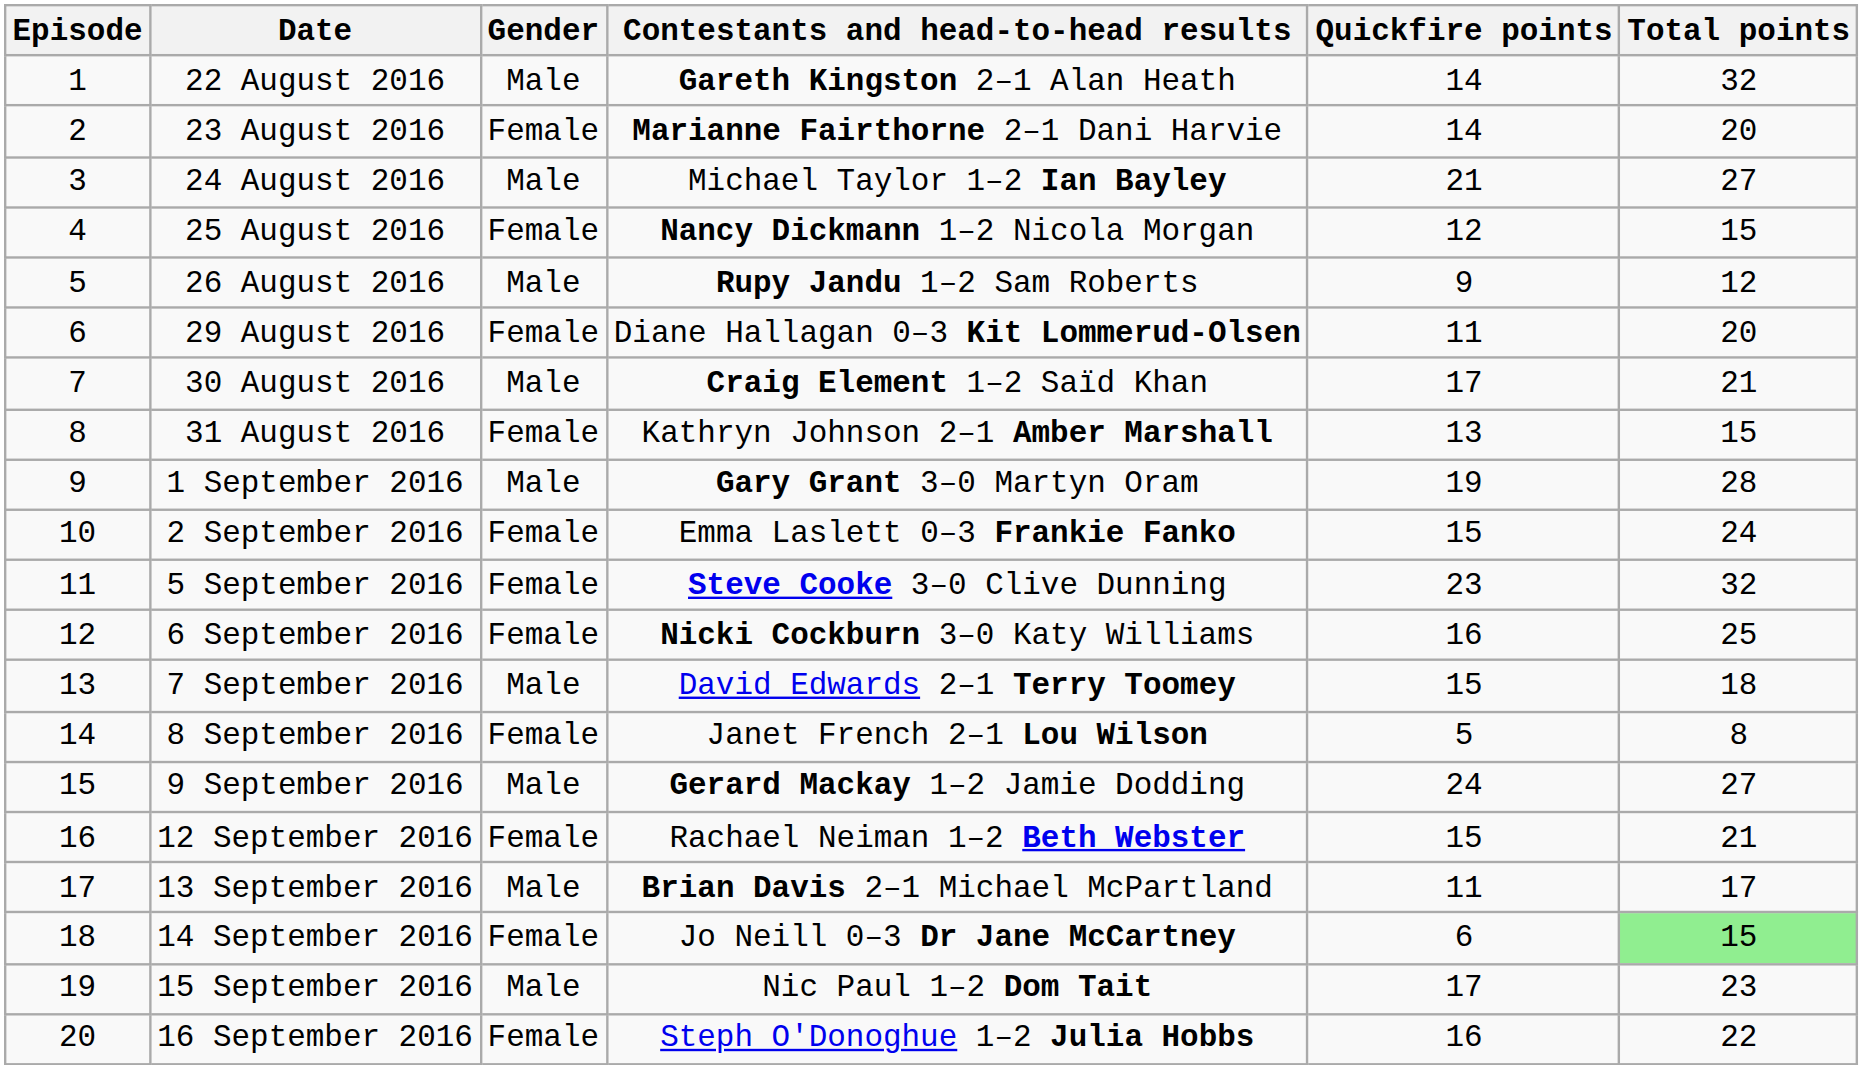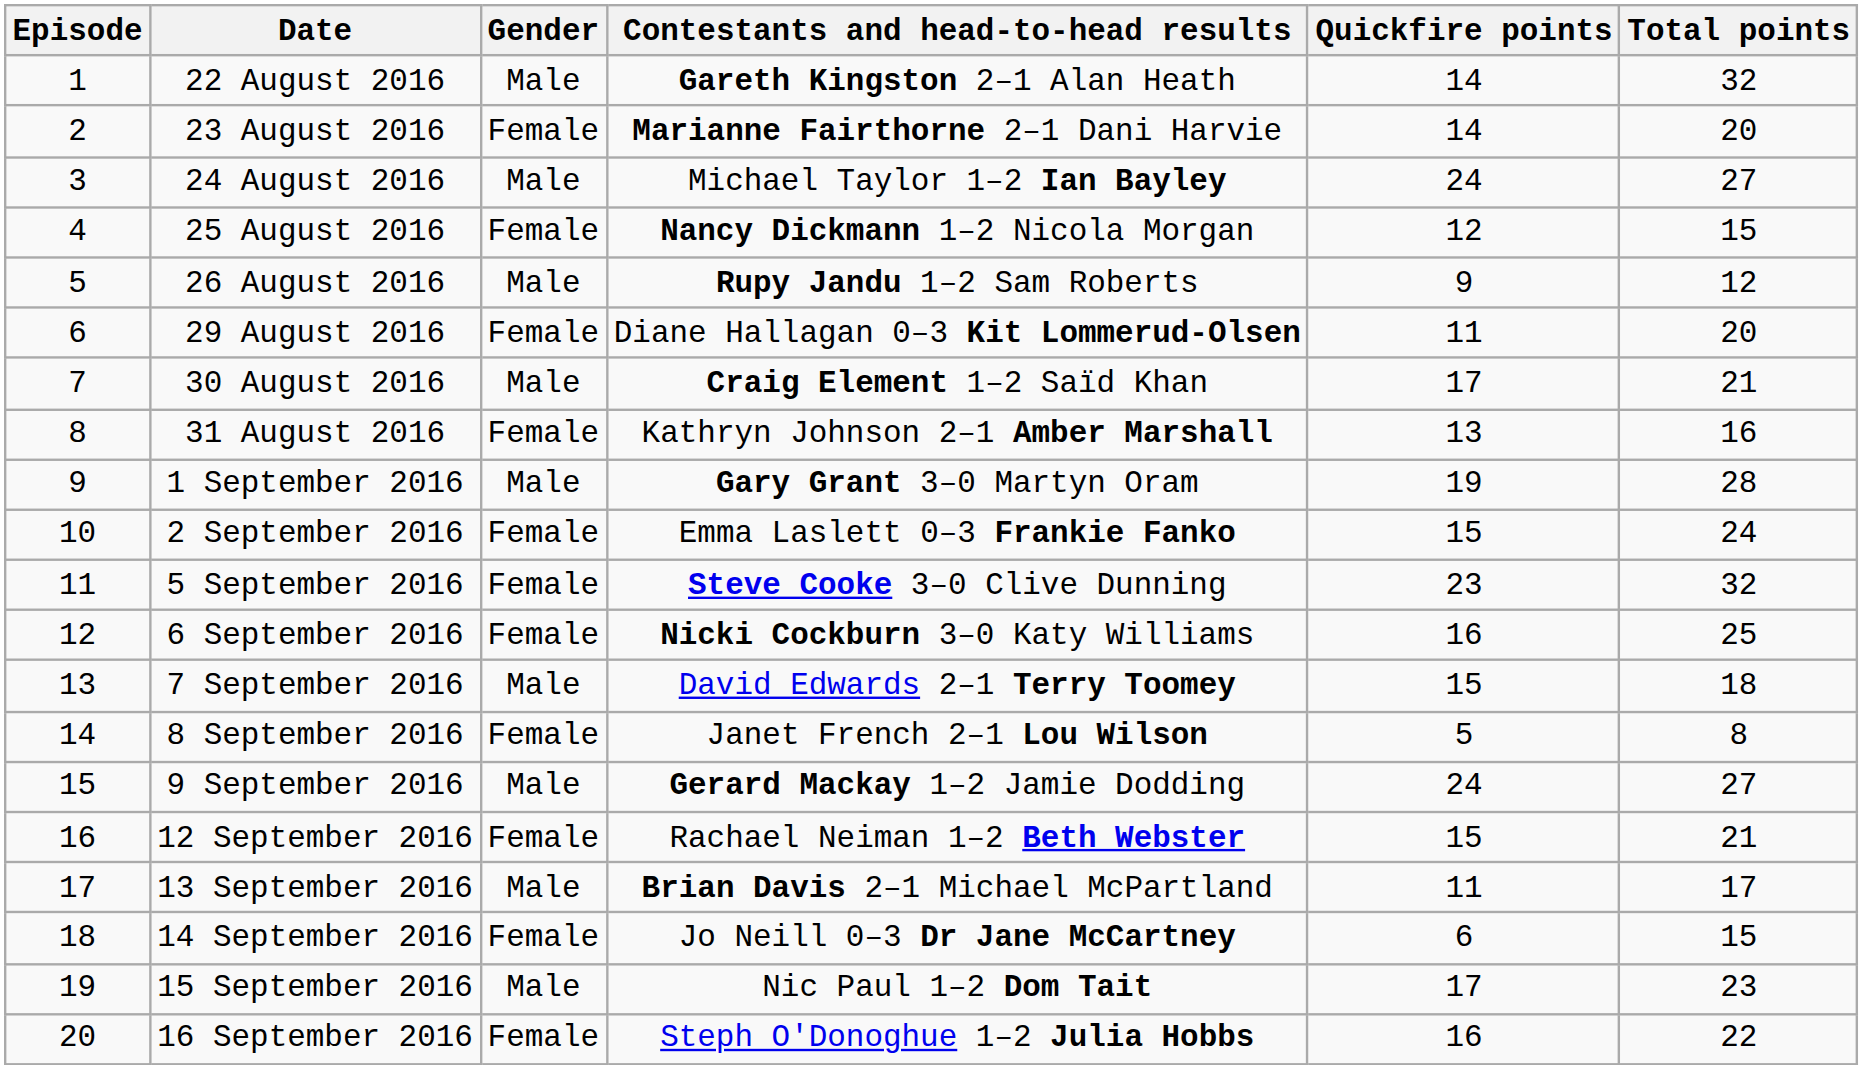24 August 2016 | Quickfire points: 21 -> 24
31 August 2016 | Total points: 15 -> 16
14 September 2016 | Total points: lightgreen background -> no background
